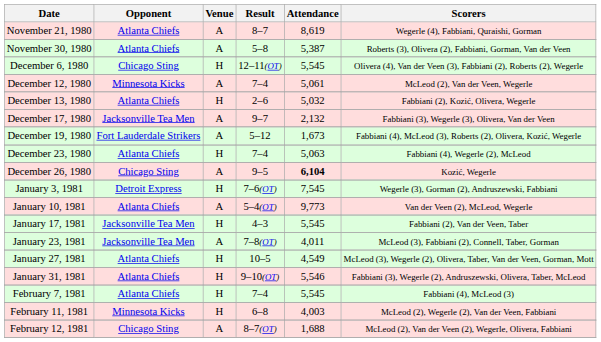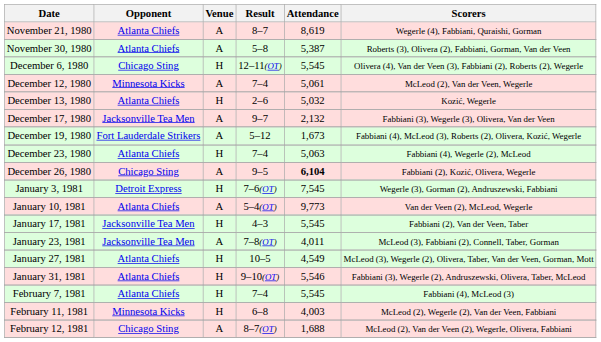December 13, 1980 | Scorers: Fabbiani (2), Kozić, Olivera, Wegerle -> Kozić, Wegerle
December 26, 1980 | Scorers: Kozić, Wegerle -> Fabbiani (2), Kozić, Olivera, Wegerle
